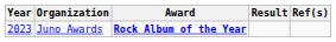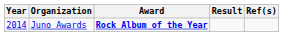Juno Awards | Year: 2023 -> 2014
